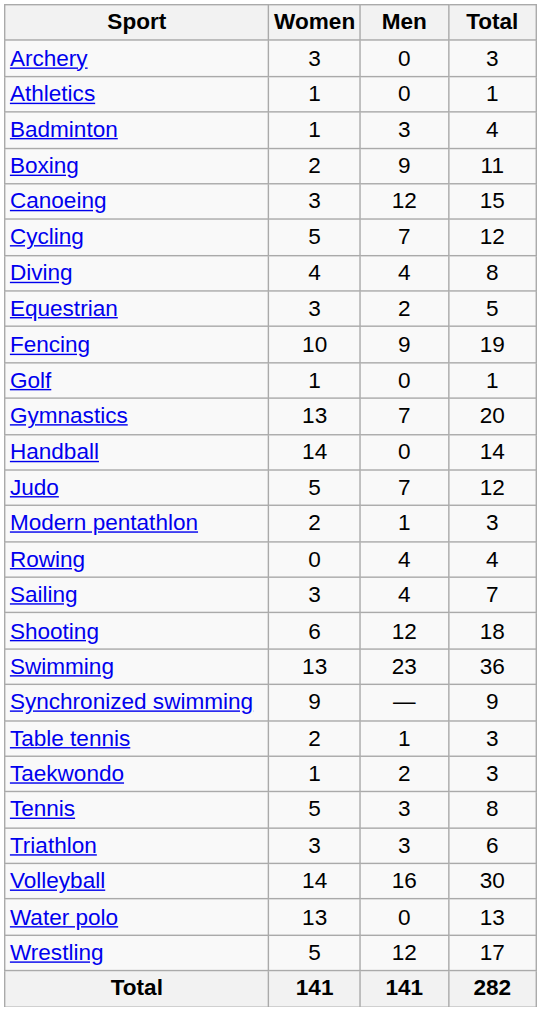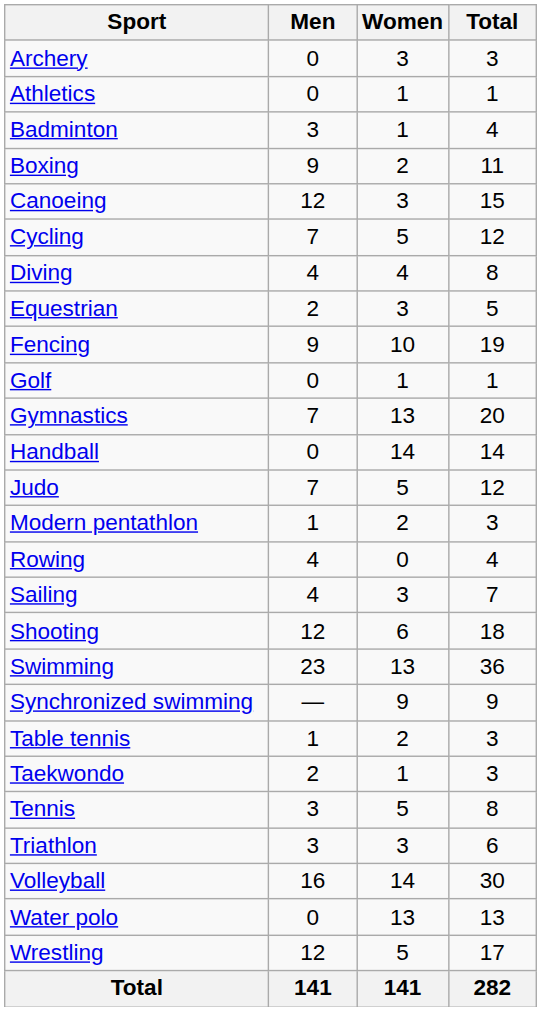columns swapped: Men <-> Women
